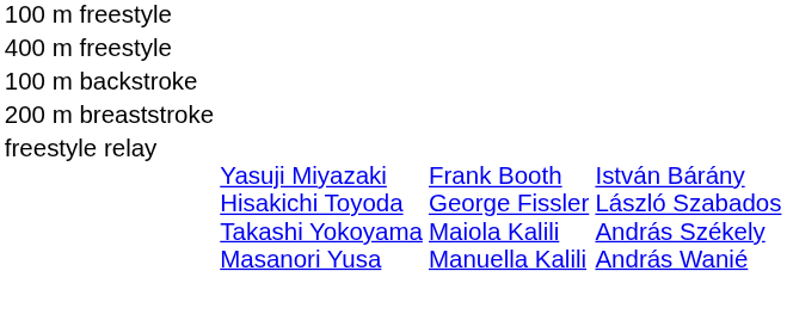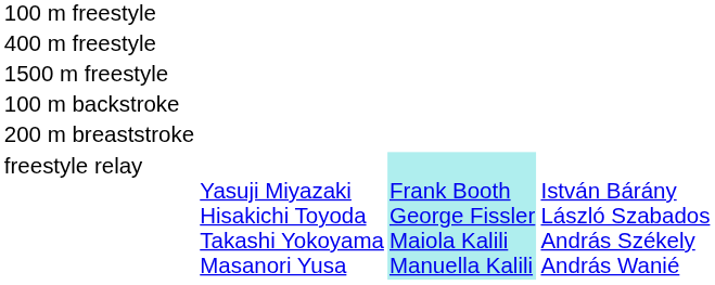+ row: 1500 m freestyle
freestyle relay | column 3: no background -> paleturquoise background
